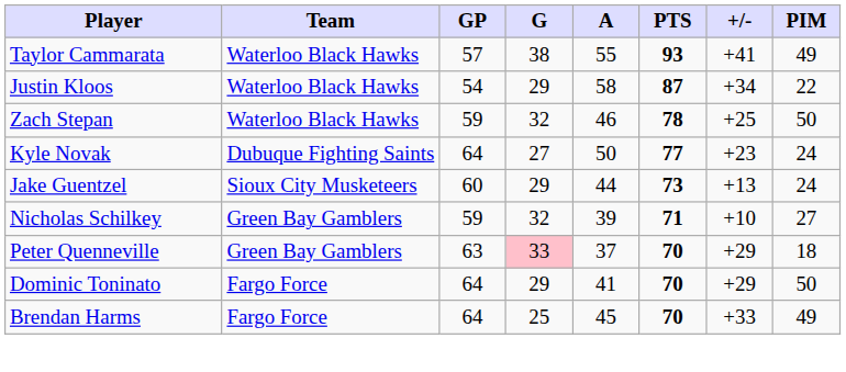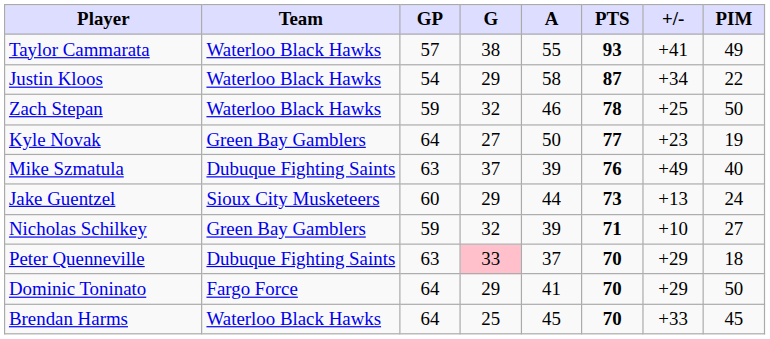Kyle Novak | Team: Dubuque Fighting Saints -> Green Bay Gamblers
Kyle Novak | PIM: 24 -> 19
+ row: Mike Szmatula | Dubuque Fighting Saints | 63 | 37 | 39 | 76 | +49 | 40
Peter Quenneville | Team: Green Bay Gamblers -> Dubuque Fighting Saints
Brendan Harms | Team: Fargo Force -> Waterloo Black Hawks
Brendan Harms | PIM: 49 -> 45
